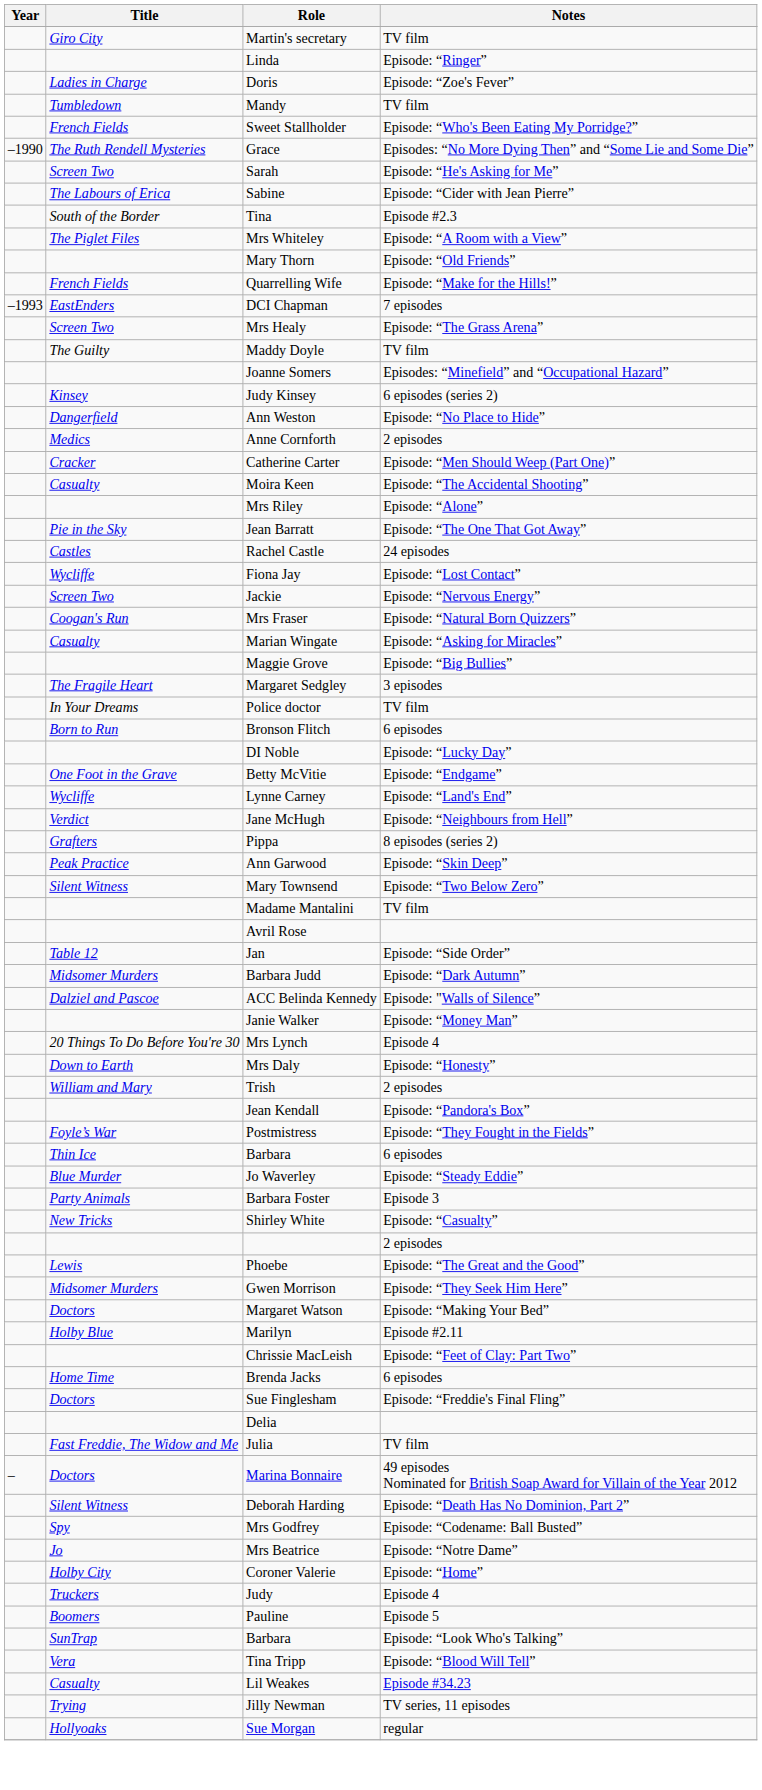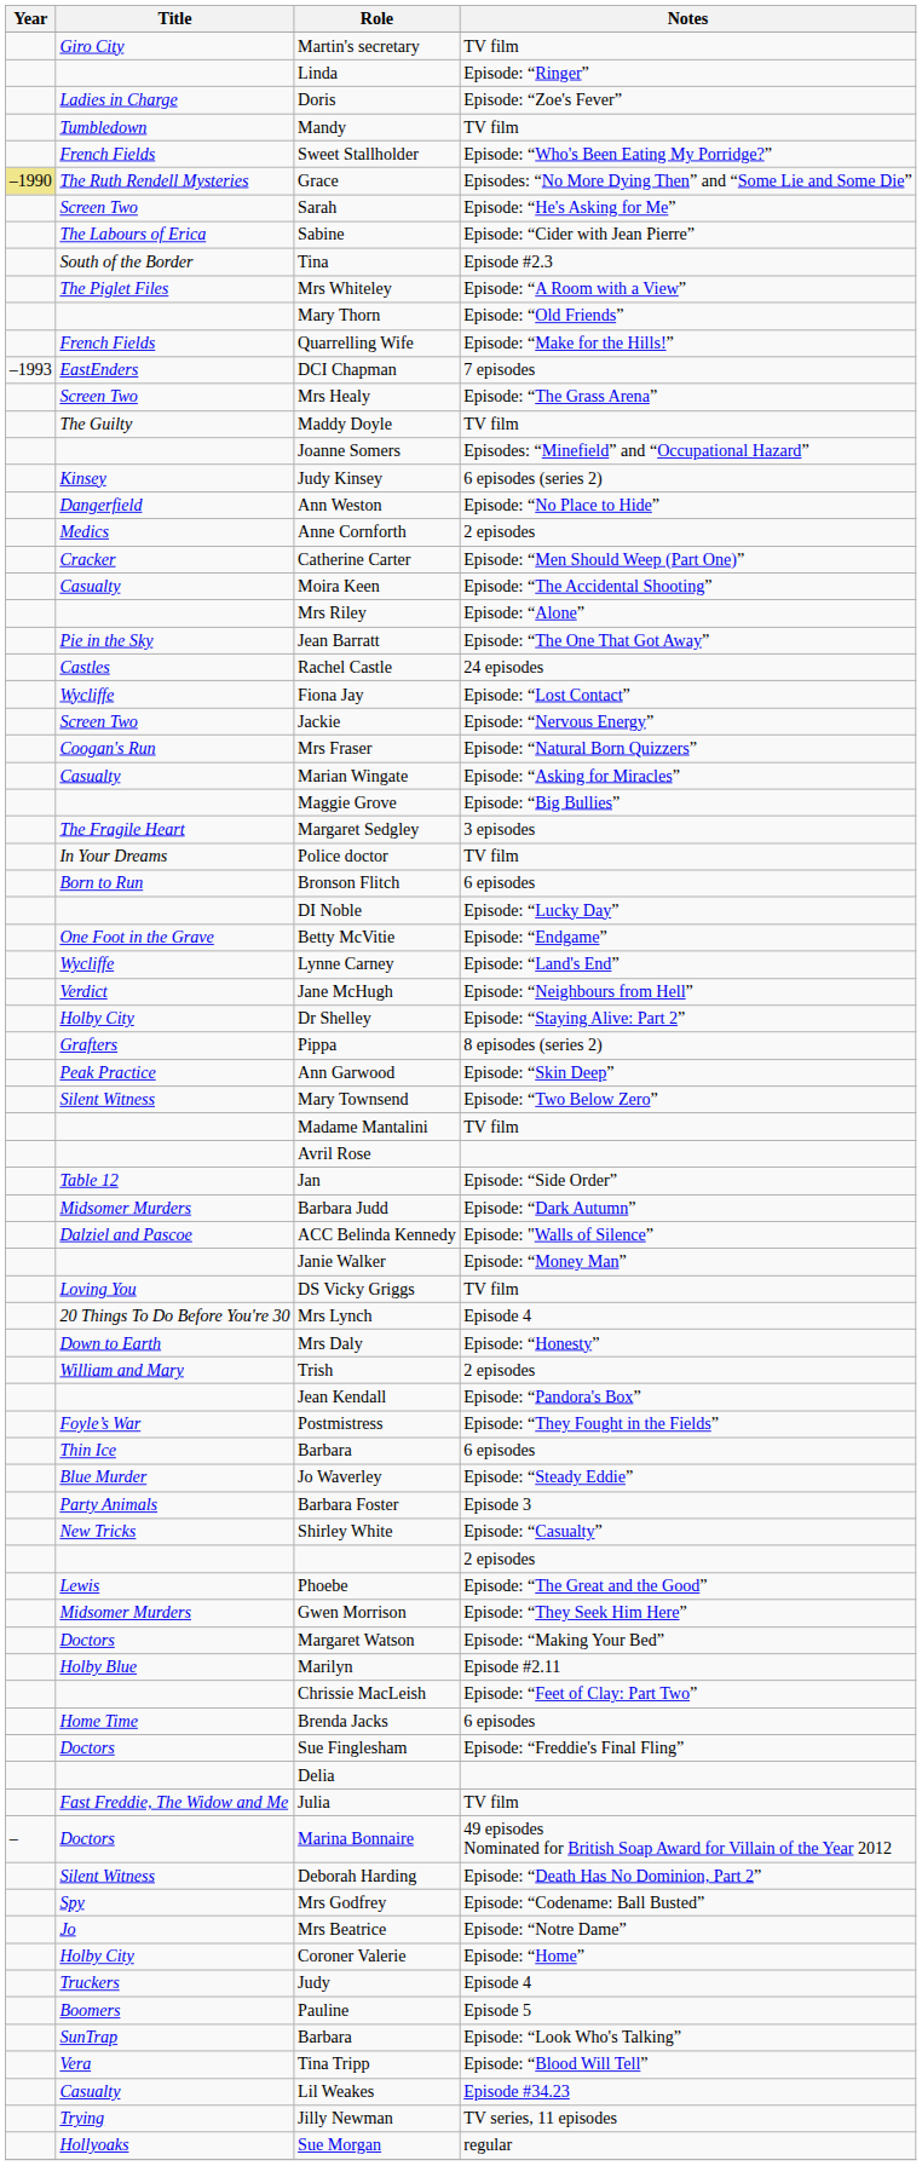Grace | Year: no background -> khaki background
+ row: Holby City | Dr Shelley | Episode: “Staying Alive: Part 2”
+ row: Loving You | DS Vicky Griggs | TV film
